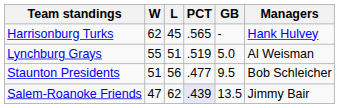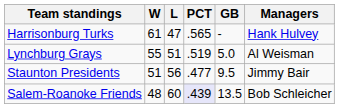Harrisonburg Turks | W: 62 -> 61
Harrisonburg Turks | L: 45 -> 47
Staunton Presidents | Managers: Bob Schleicher -> Jimmy Bair
Salem-Roanoke Friends | W: 47 -> 48
Salem-Roanoke Friends | L: 62 -> 60
Salem-Roanoke Friends | Managers: Jimmy Bair -> Bob Schleicher
